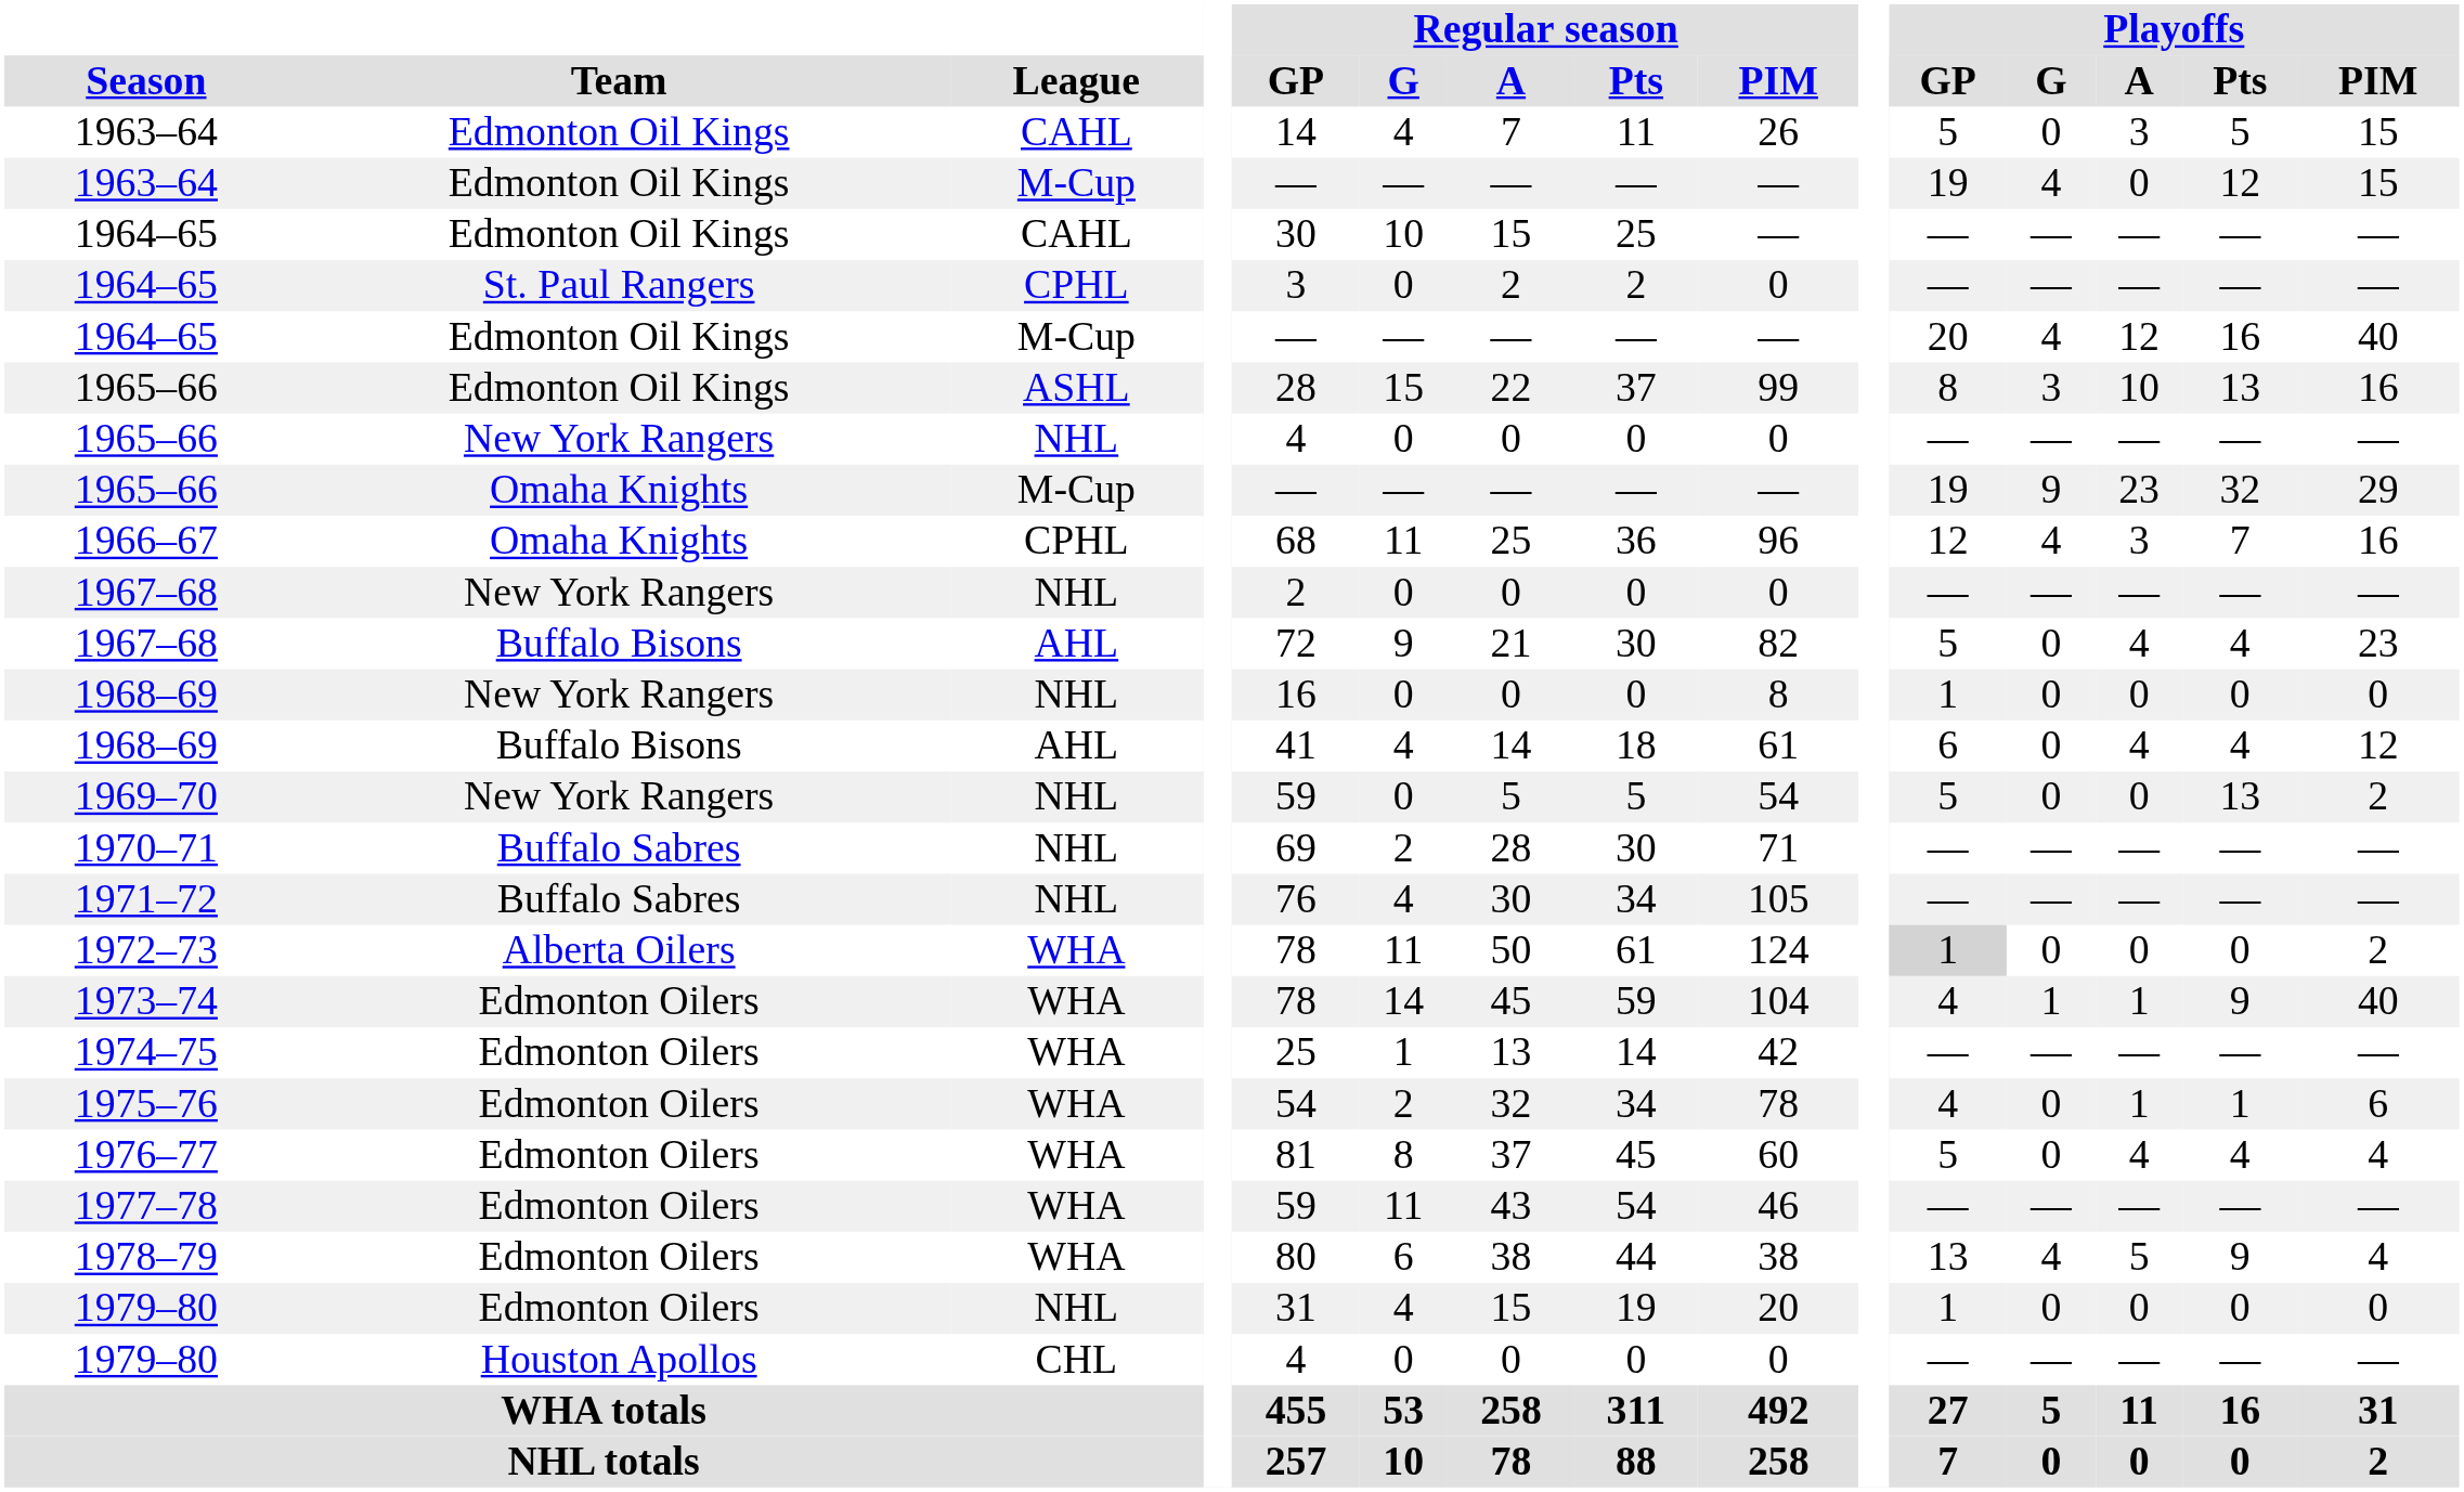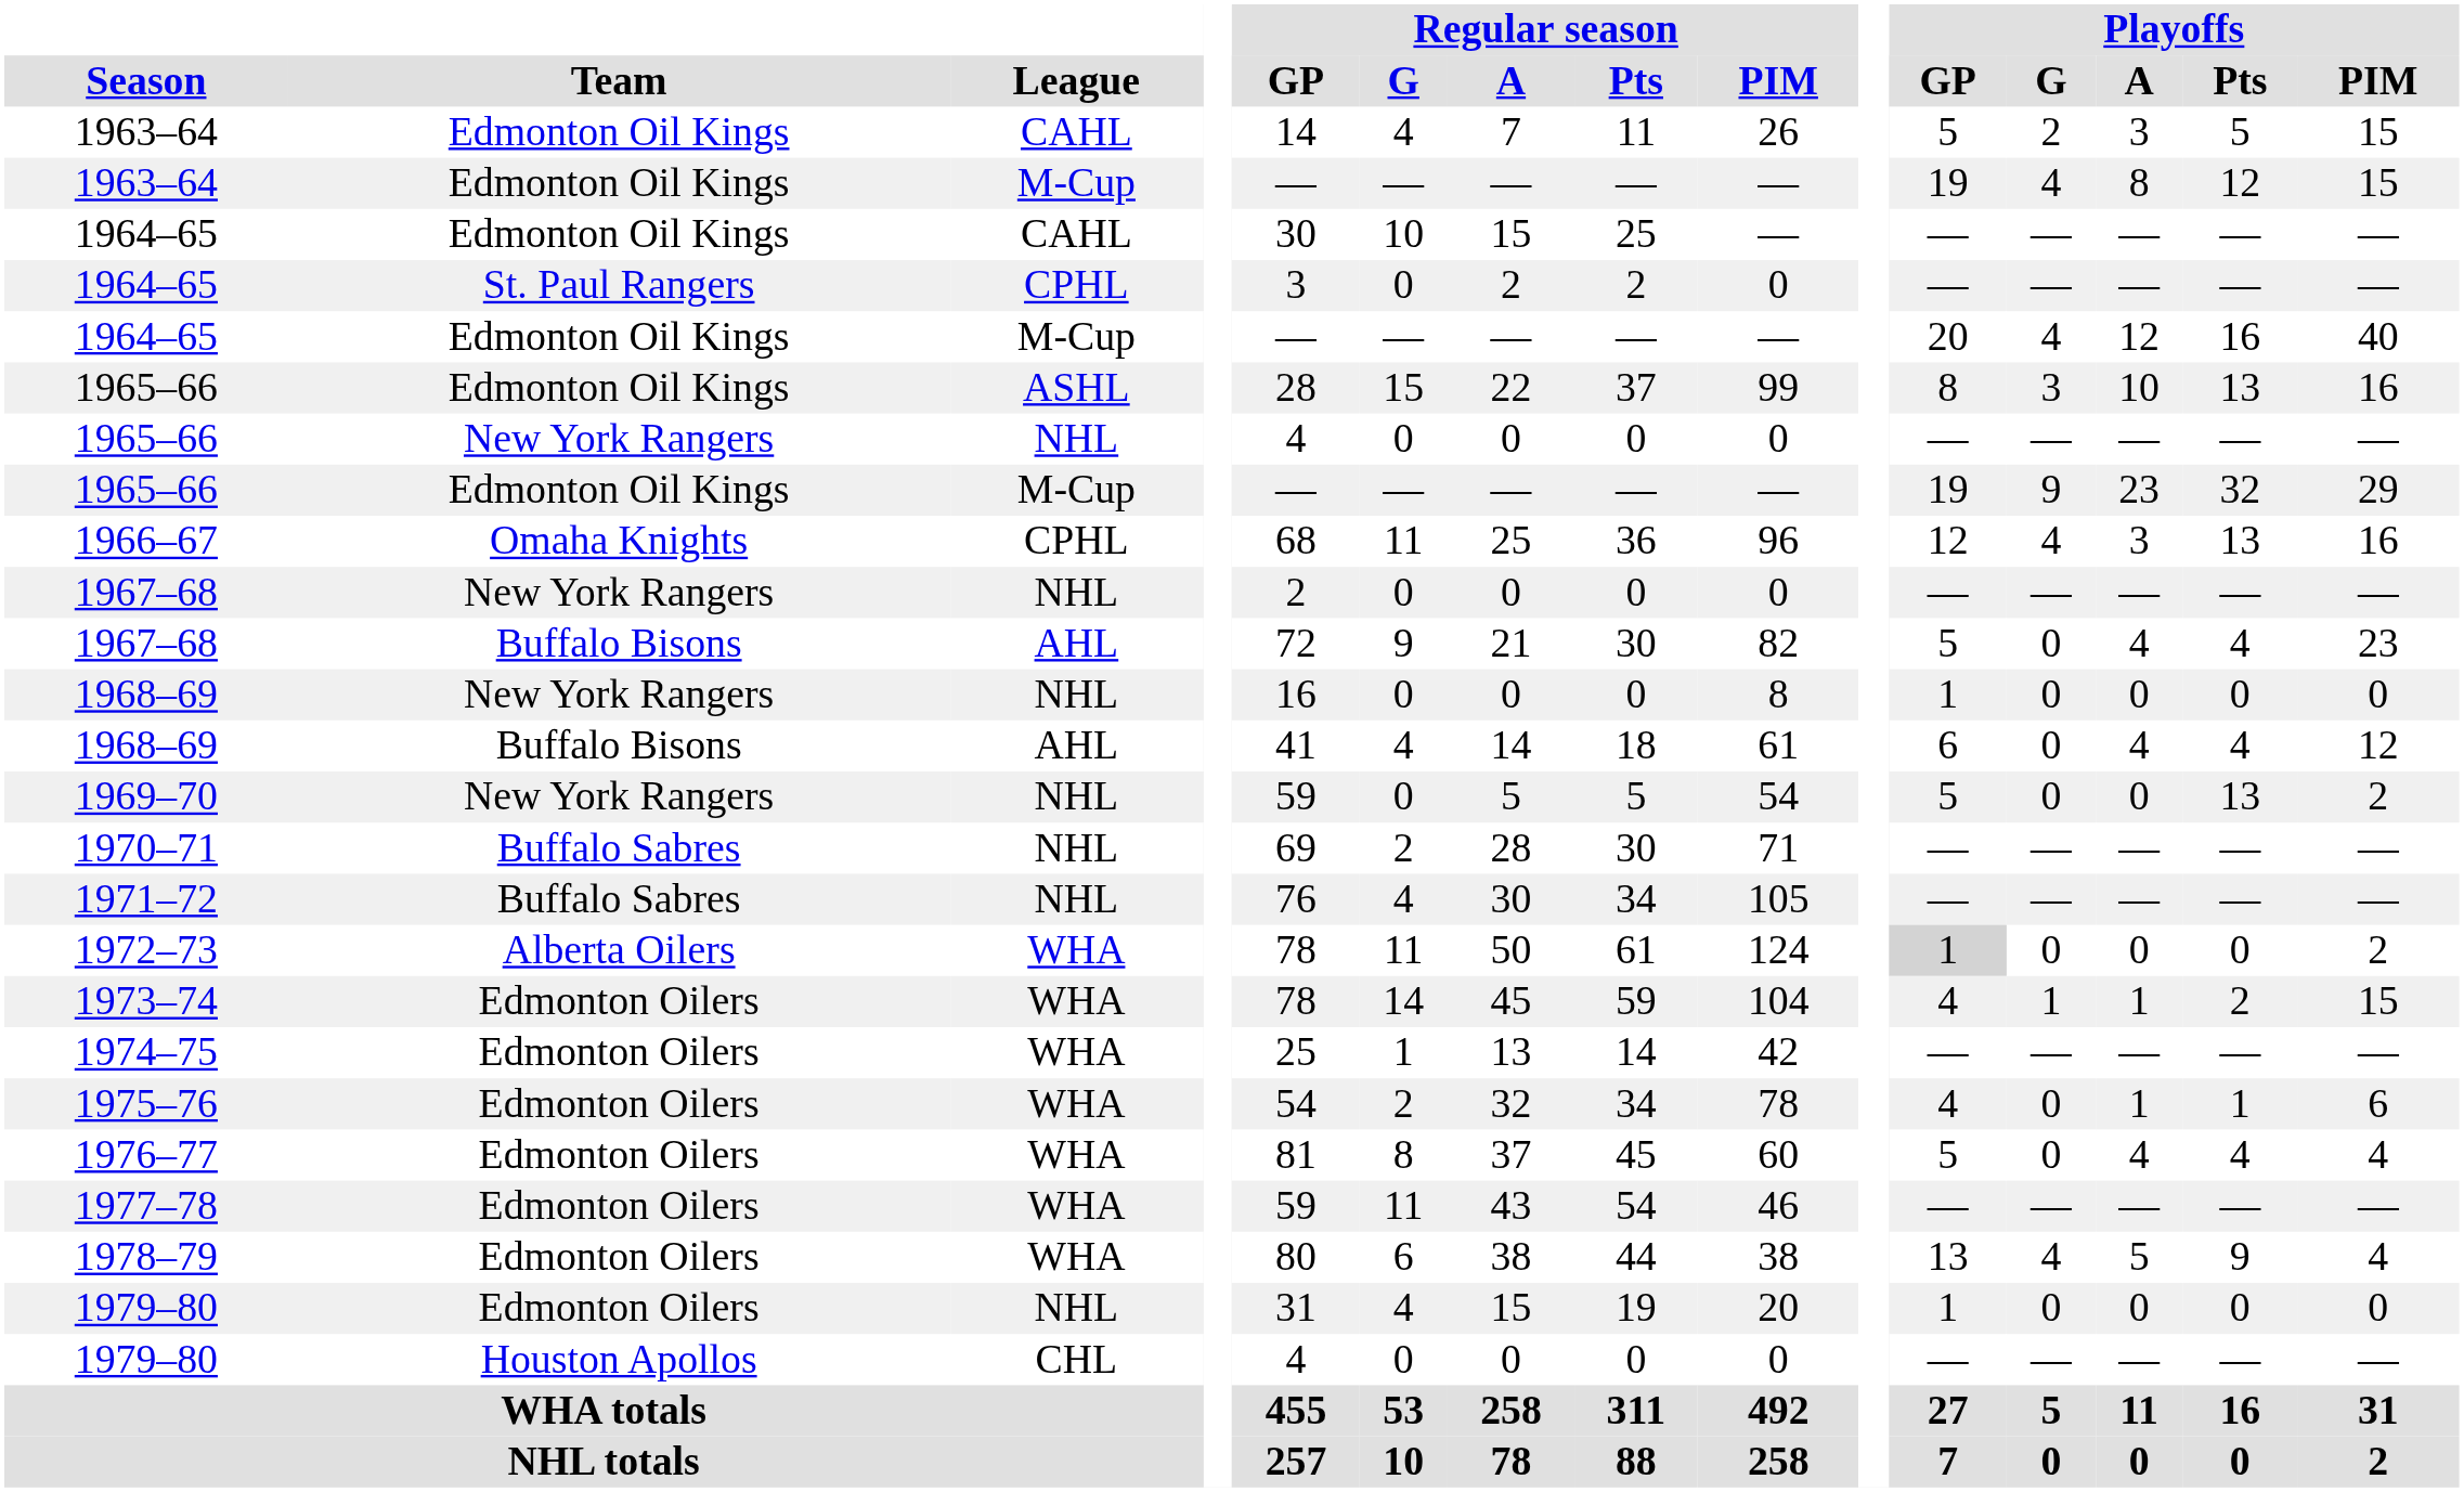1963–64 / CAHL | Playoffs / G: 0 -> 2
1963–64 / M-Cup | Playoffs / A: 0 -> 8
1965–66 / M-Cup | Team: Omaha Knights -> Edmonton Oil Kings
1966–67 | Playoffs / Pts: 7 -> 13
1973–74 | Playoffs / Pts: 9 -> 2
1973–74 | Playoffs / PIM: 40 -> 15
